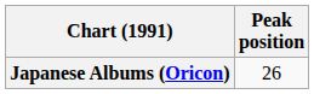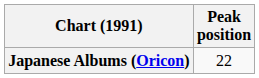Japanese Albums (Oricon) | Peak position: 26 -> 22
